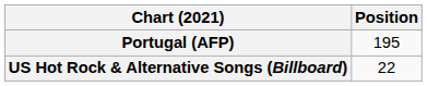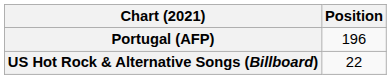Portugal (AFP) | Position: 195 -> 196
